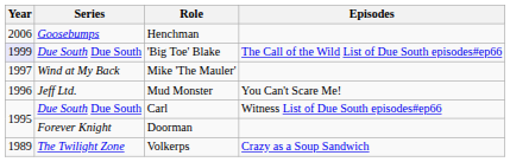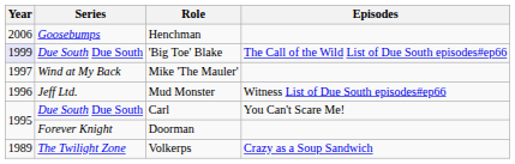Mud Monster | Episodes: You Can't Scare Me! -> Witness List of Due South episodes#ep66
Carl | Episodes: Witness List of Due South episodes#ep66 -> You Can't Scare Me!
